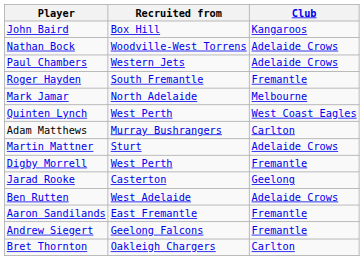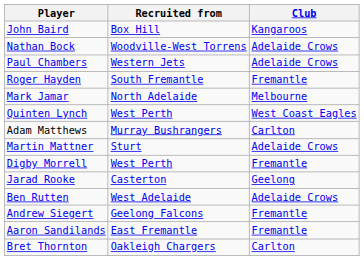rows swapped: Aaron Sandilands <-> Andrew Siegert
